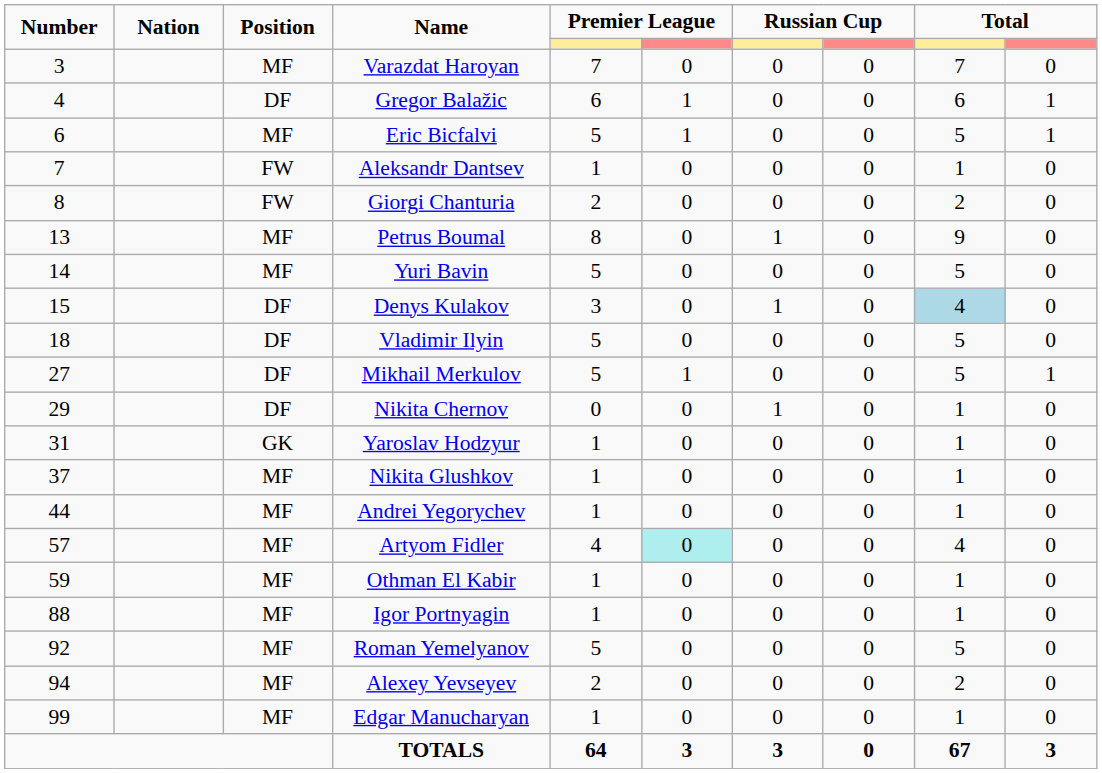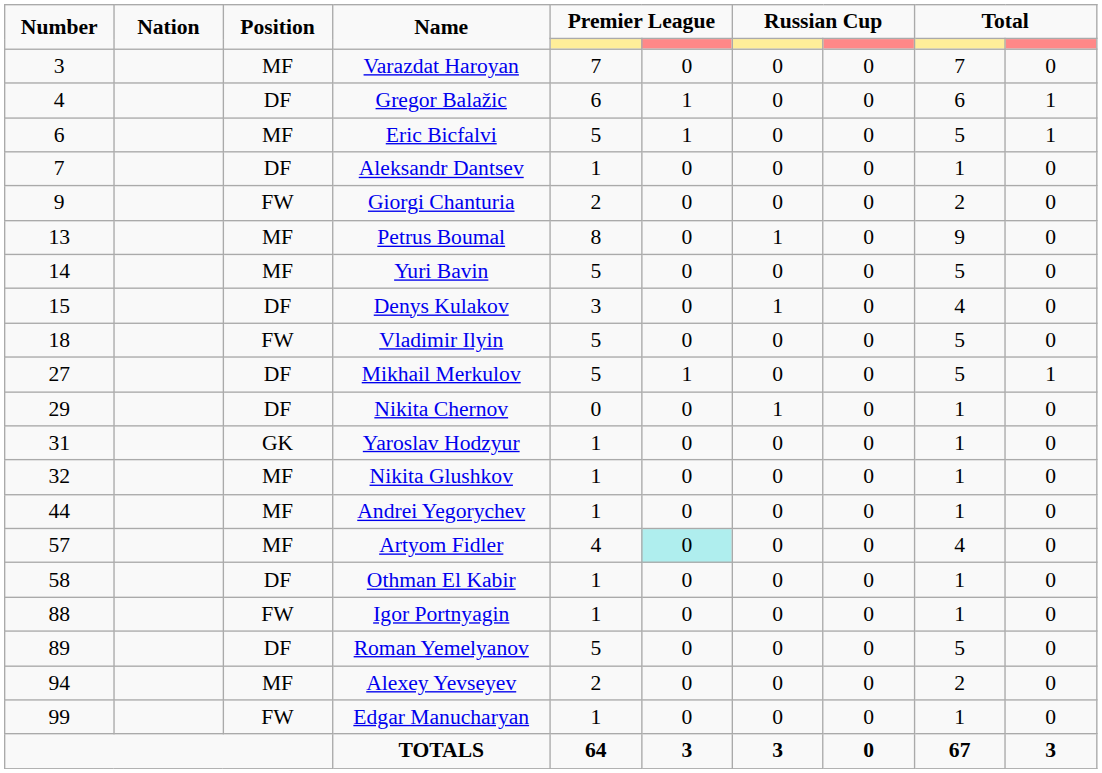Aleksandr Dantsev | Position: FW -> DF
Giorgi Chanturia | Number: 8 -> 9
Denys Kulakov | column 9: lightblue background -> no background
Vladimir Ilyin | Position: DF -> FW
Nikita Glushkov | Number: 37 -> 32
Othman El Kabir | Number: 59 -> 58
Othman El Kabir | Position: MF -> DF
Igor Portnyagin | Position: MF -> FW
Roman Yemelyanov | Number: 92 -> 89
Roman Yemelyanov | Position: MF -> DF
Edgar Manucharyan | Position: MF -> FW
